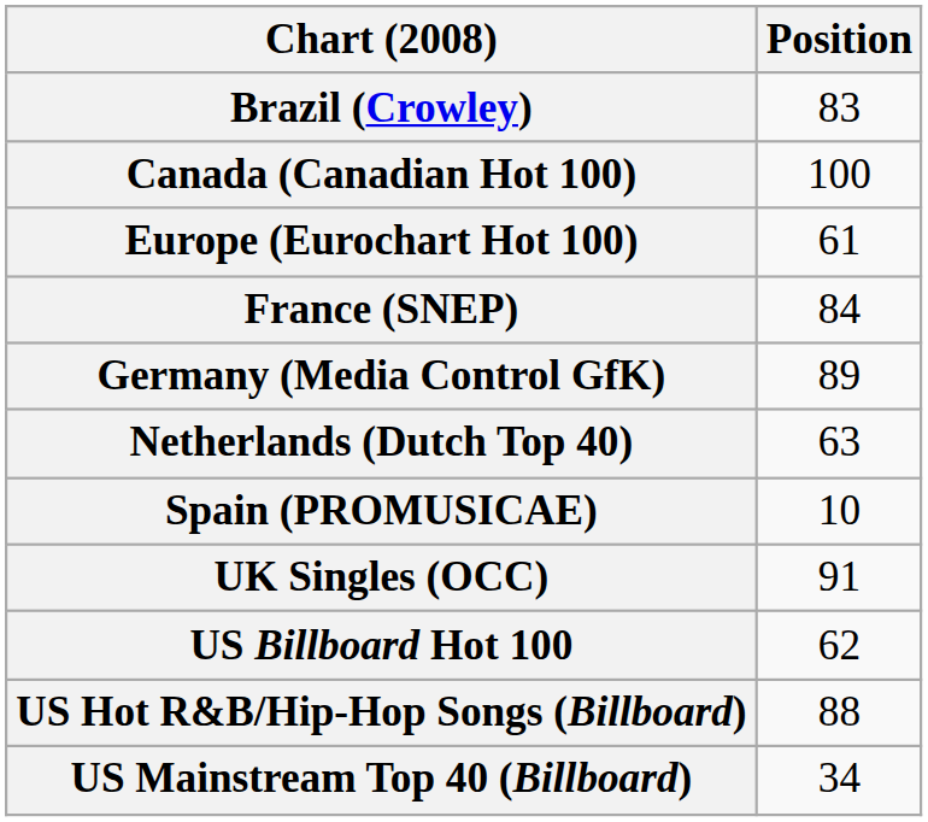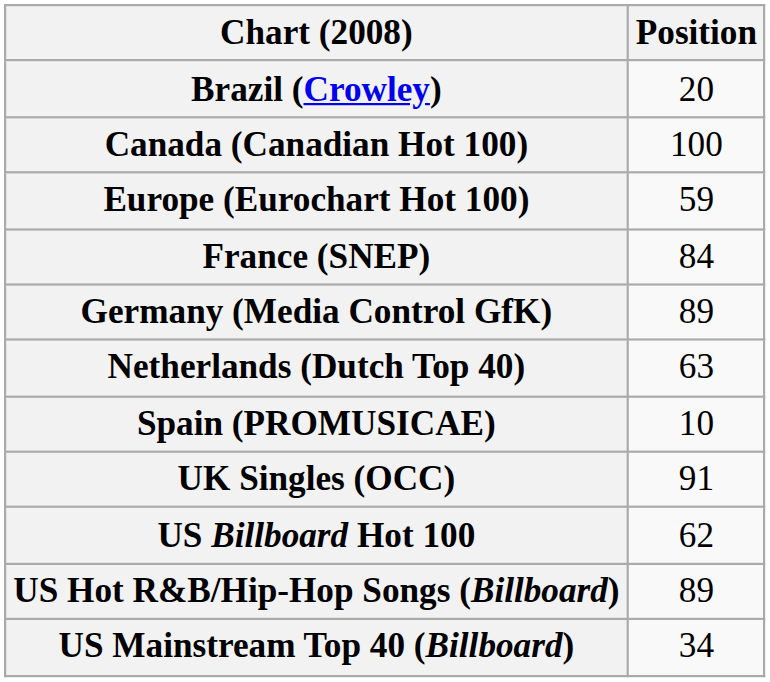Brazil (Crowley) | Position: 83 -> 20
Europe (Eurochart Hot 100) | Position: 61 -> 59
US Hot R&B/Hip-Hop Songs (Billboard) | Position: 88 -> 89
